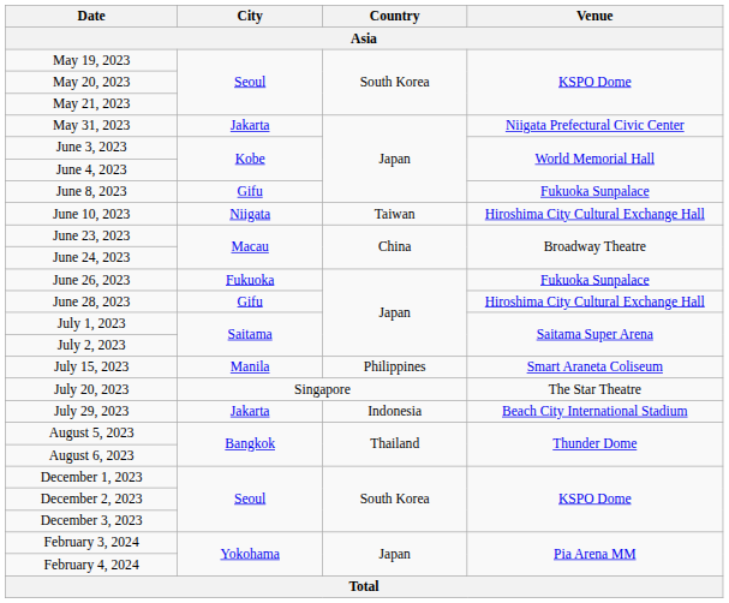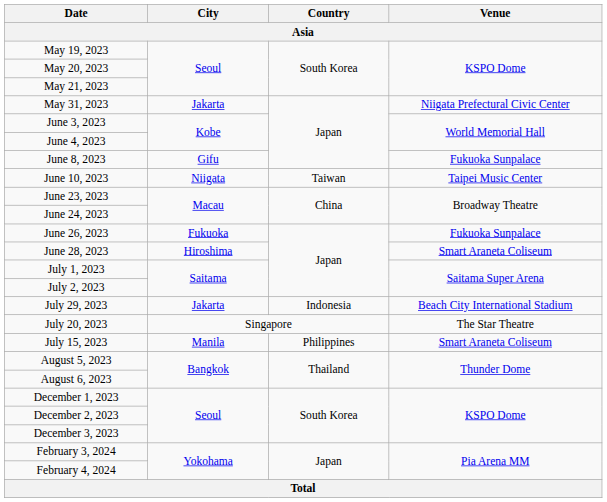June 10, 2023 | Venue: Hiroshima City Cultural Exchange Hall -> Taipei Music Center
June 28, 2023 | City: Gifu -> Hiroshima
June 28, 2023 | Venue: Hiroshima City Cultural Exchange Hall -> Smart Araneta Coliseum
rows swapped: July 15, 2023 <-> July 29, 2023
